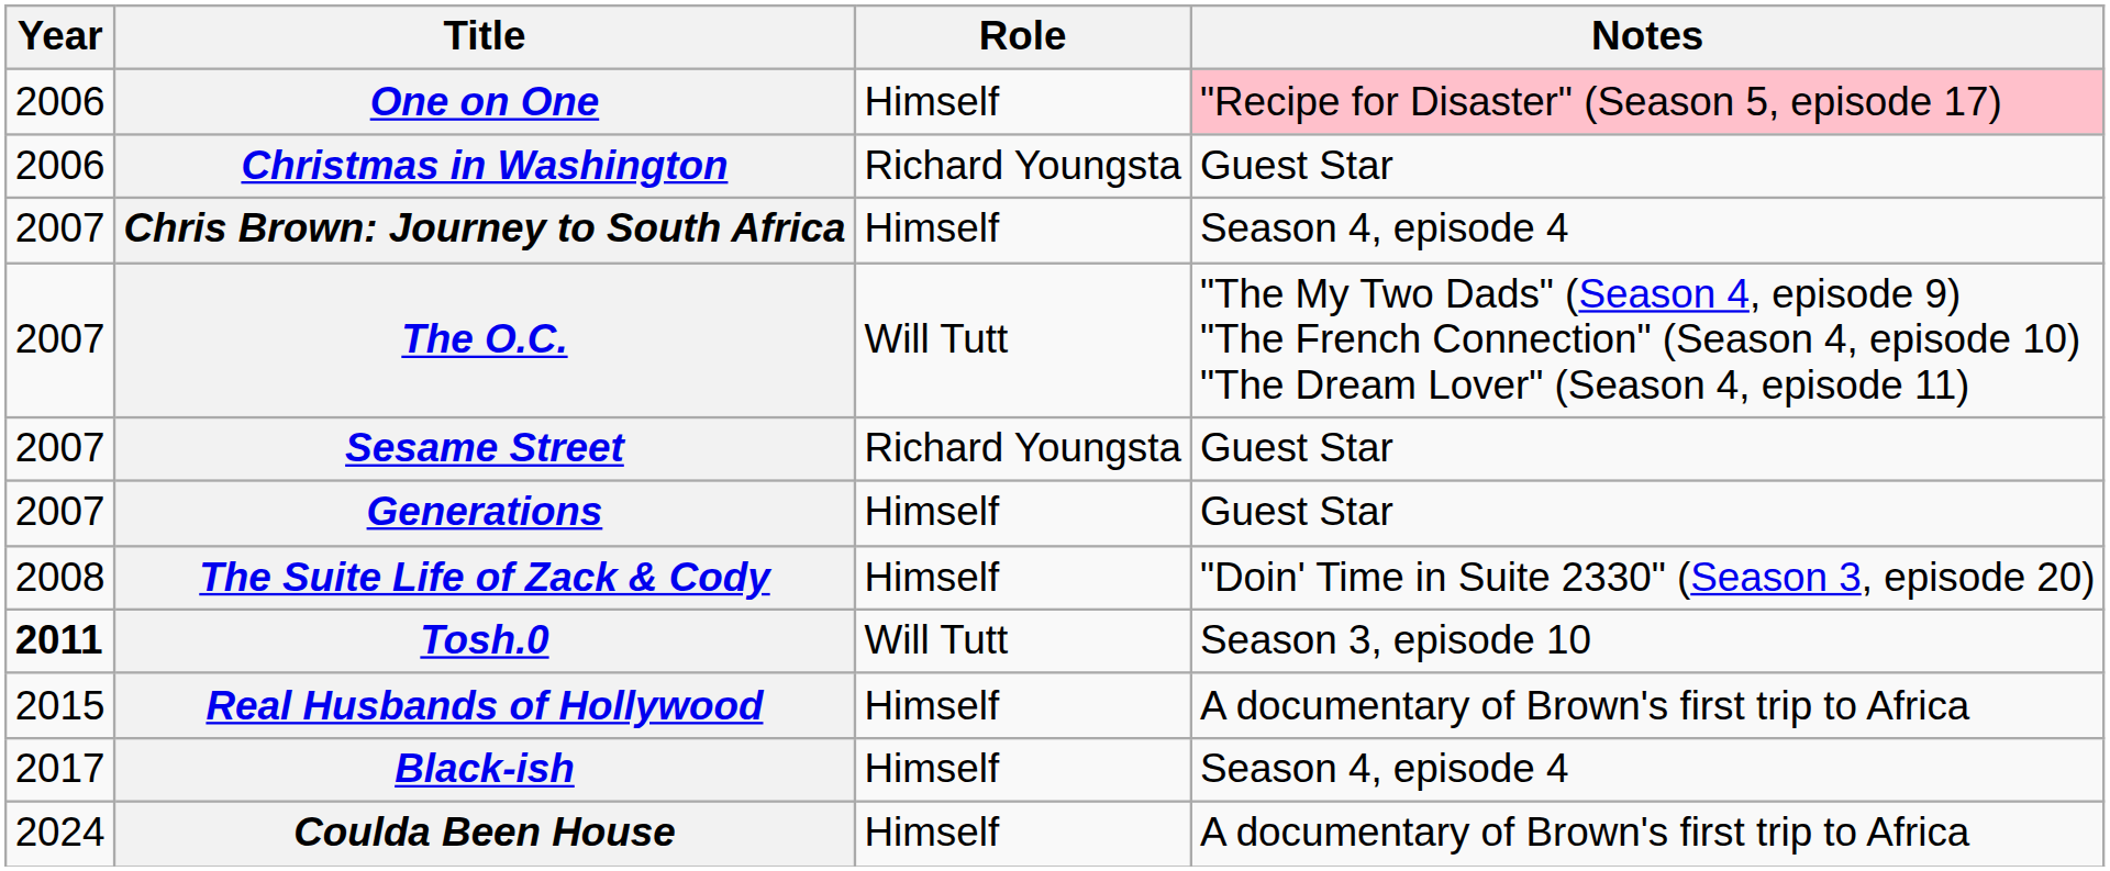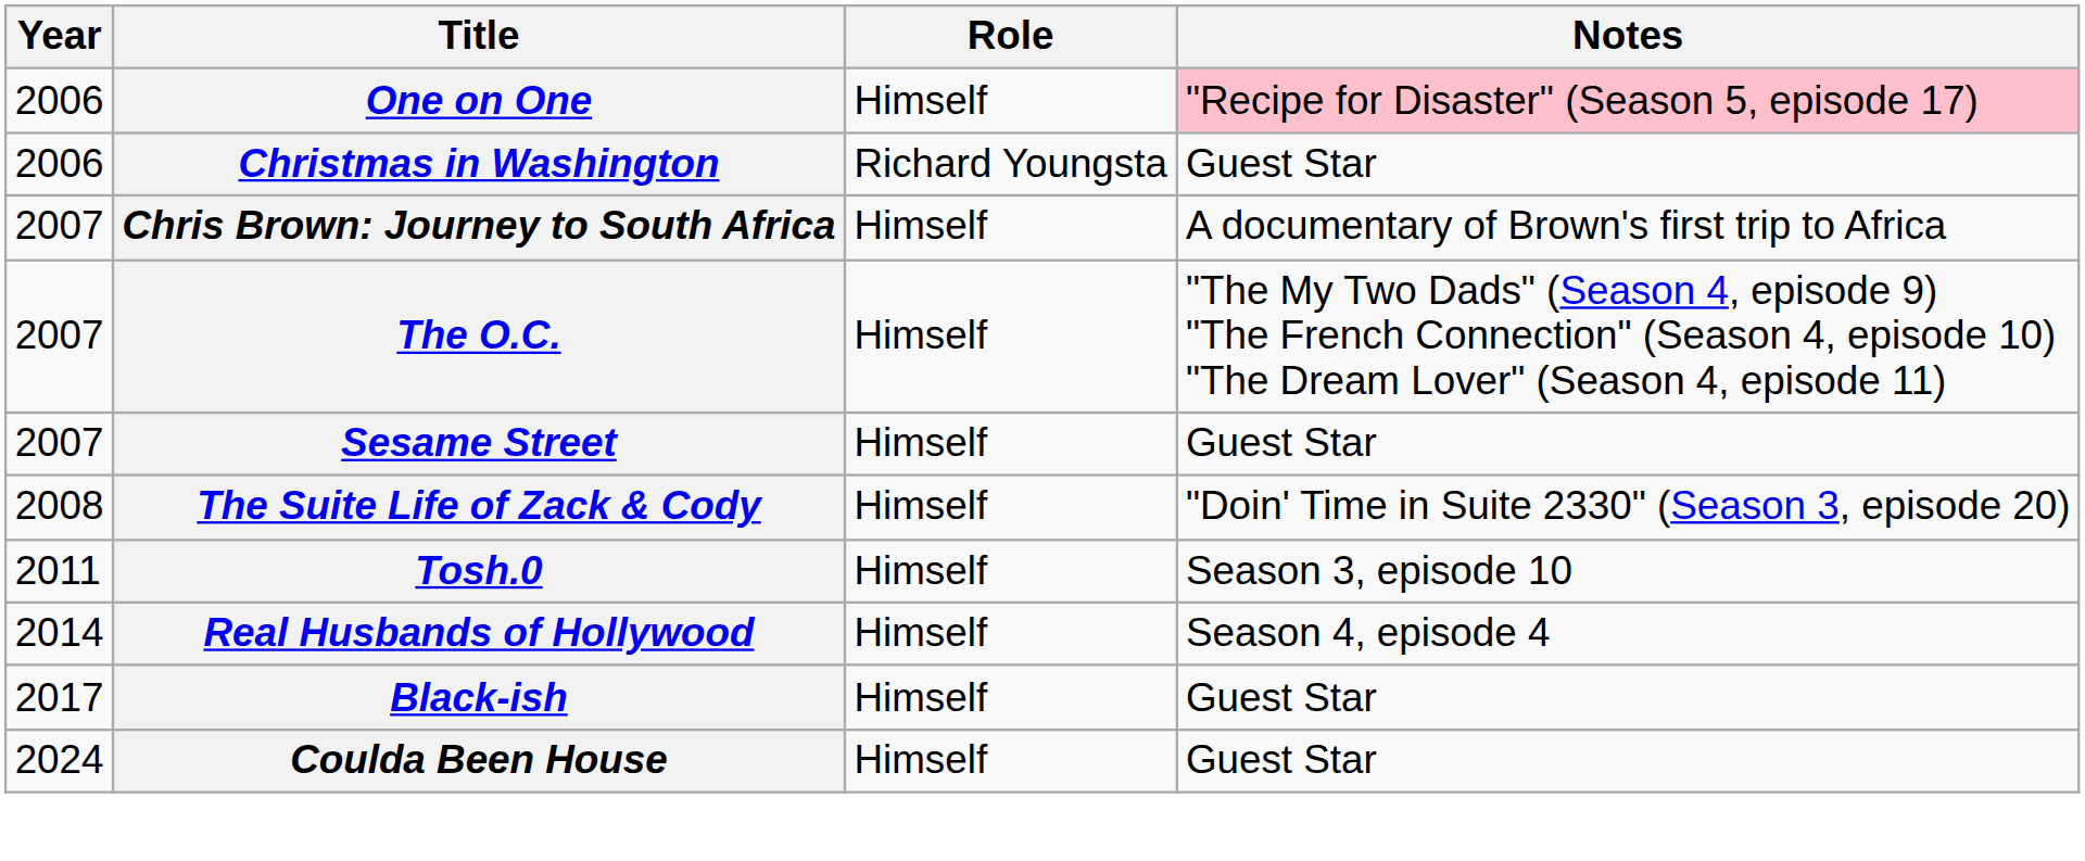Chris Brown: Journey to South Africa | Notes: Season 4, episode 4 -> A documentary of Brown's first trip to Africa
The O.C. | Role: Will Tutt -> Himself
Sesame Street | Role: Richard Youngsta -> Himself
- row: 2007 | Generations | Himself | Guest Star
Tosh.0 | Year: bold -> normal
Tosh.0 | Role: Will Tutt -> Himself
Real Husbands of Hollywood | Year: 2015 -> 2014
Real Husbands of Hollywood | Notes: A documentary of Brown's first trip to Africa -> Season 4, episode 4
Black-ish | Notes: Season 4, episode 4 -> Guest Star
Coulda Been House | Notes: A documentary of Brown's first trip to Africa -> Guest Star
